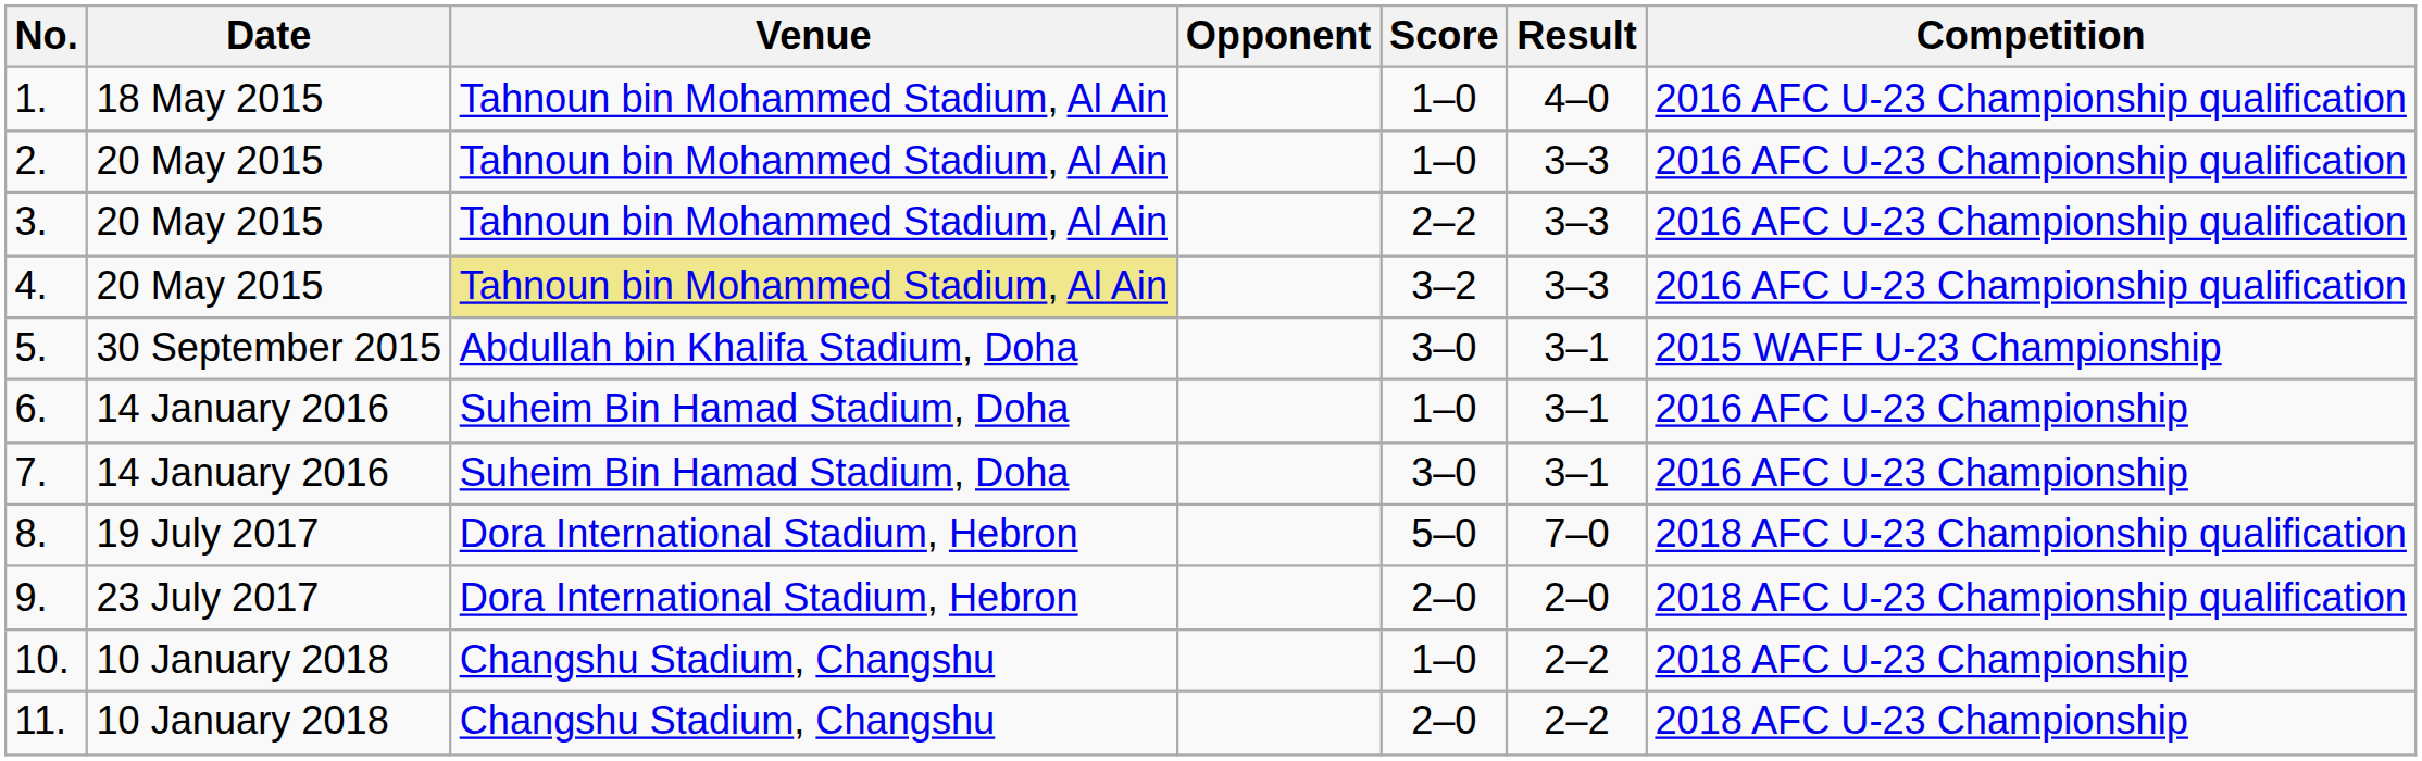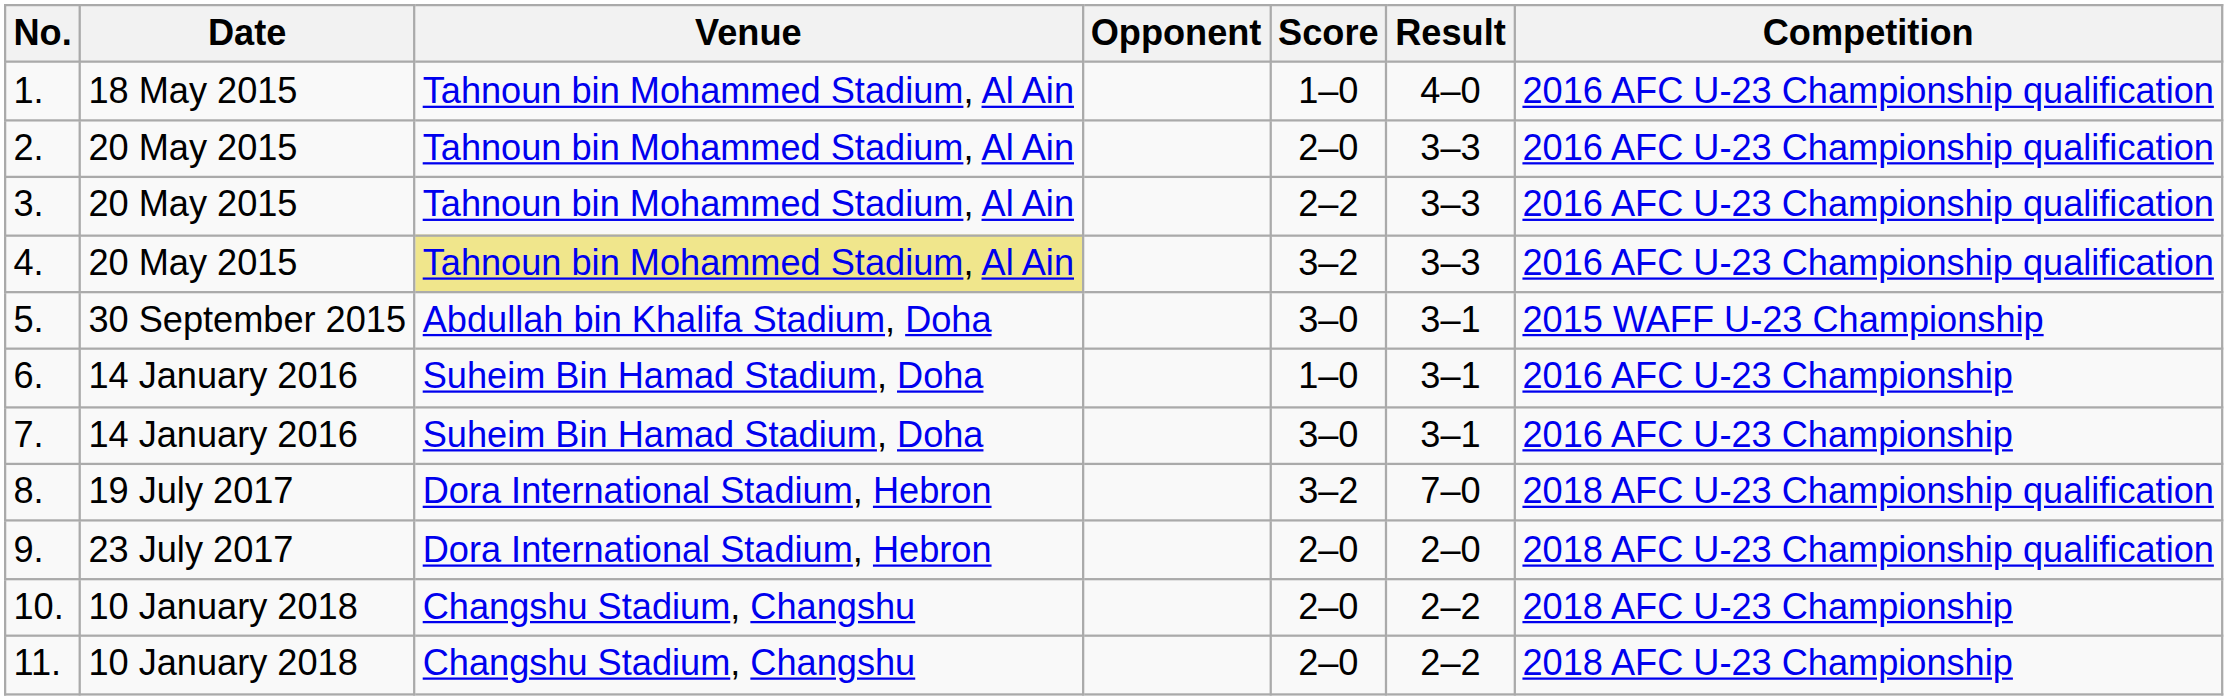2. | Score: 1–0 -> 2–0
8. | Score: 5–0 -> 3–2
10. | Score: 1–0 -> 2–0
